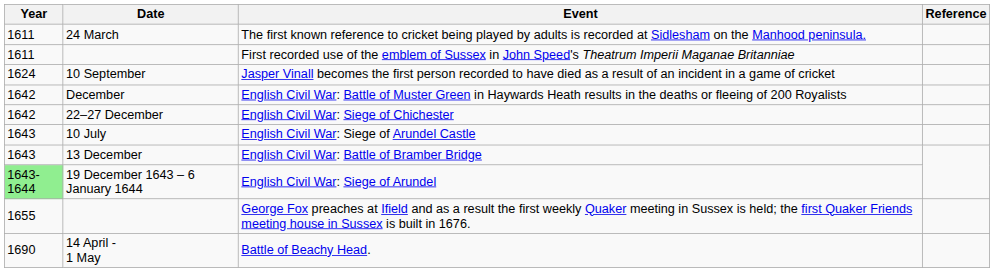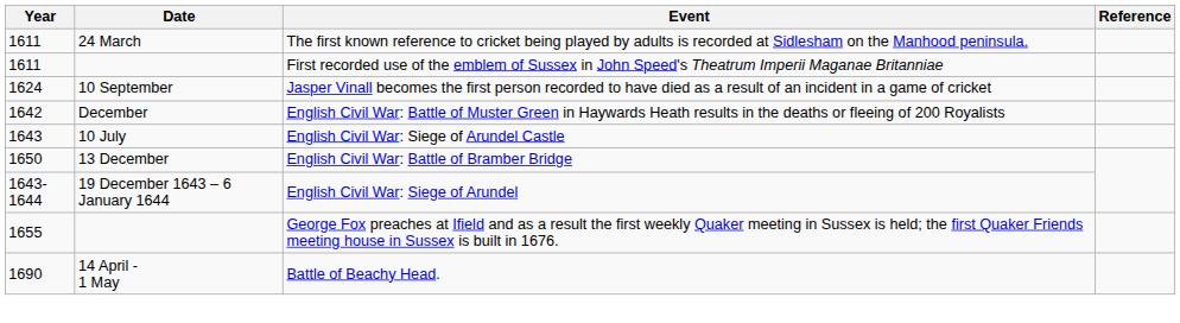- row: 1642 | 22–27 December | English Civil War: Siege of Chichester
English Civil War: Battle of Bramber Bridge | Year: 1643 -> 1650
English Civil War: Siege of Arundel | Year: lightgreen background -> no background
